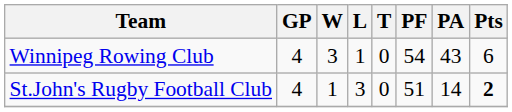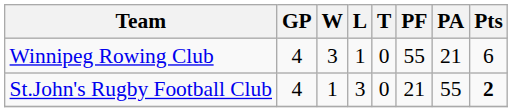Winnipeg Rowing Club | PF: 54 -> 55
Winnipeg Rowing Club | PA: 43 -> 21
St.John's Rugby Football Club | PF: 51 -> 21
St.John's Rugby Football Club | PA: 14 -> 55
